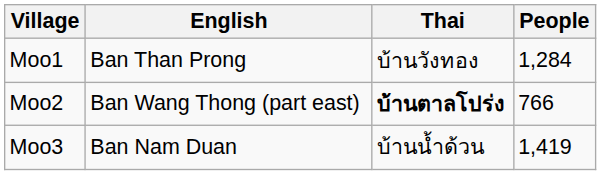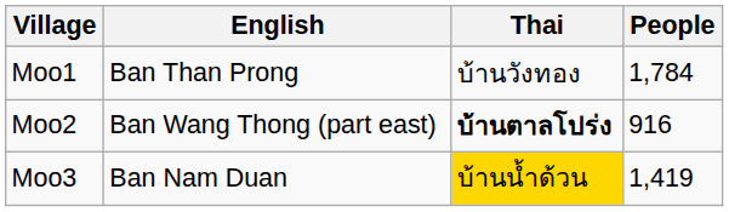Moo1 | People: 1,284 -> 1,784
Moo2 | People: 766 -> 916
Moo3 | Thai: no background -> gold background
